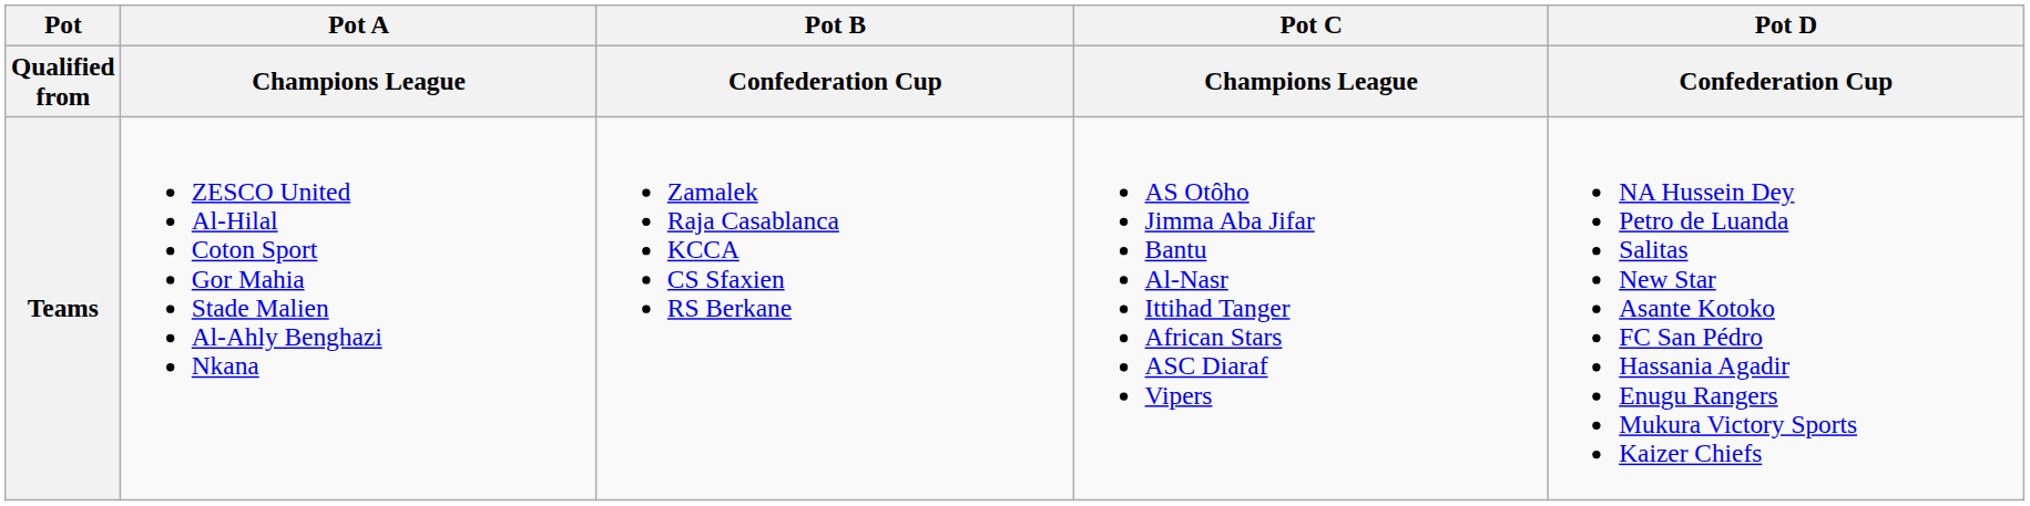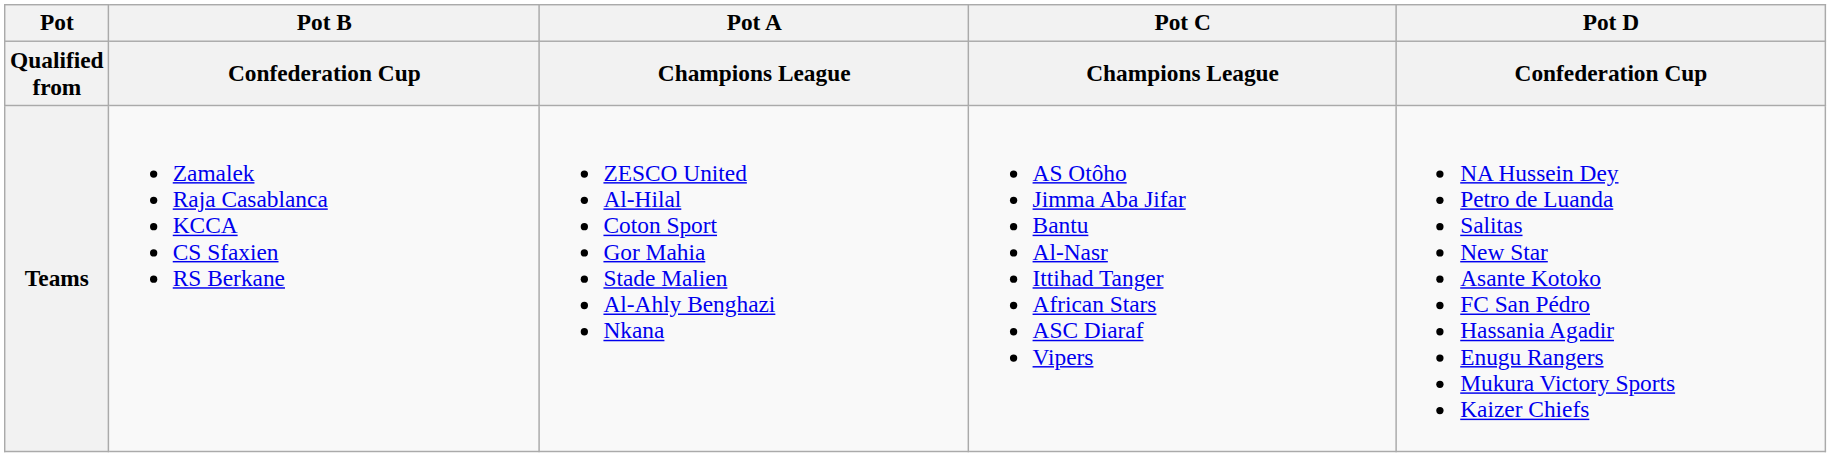columns swapped: Pot A / Champions League <-> Pot B / Confederation Cup
